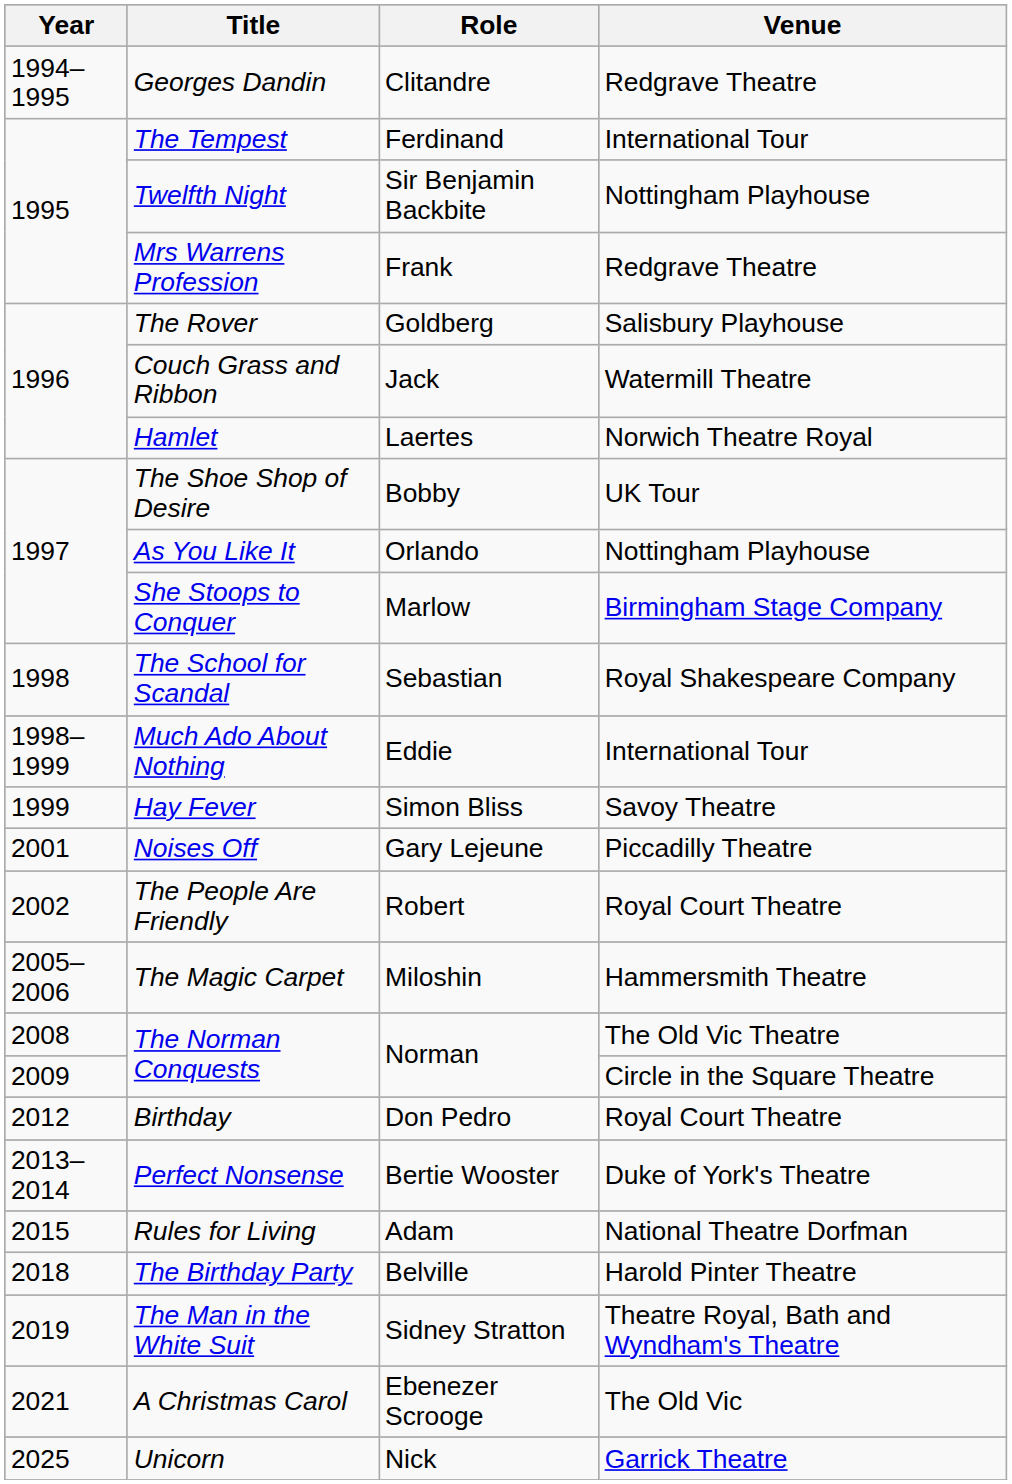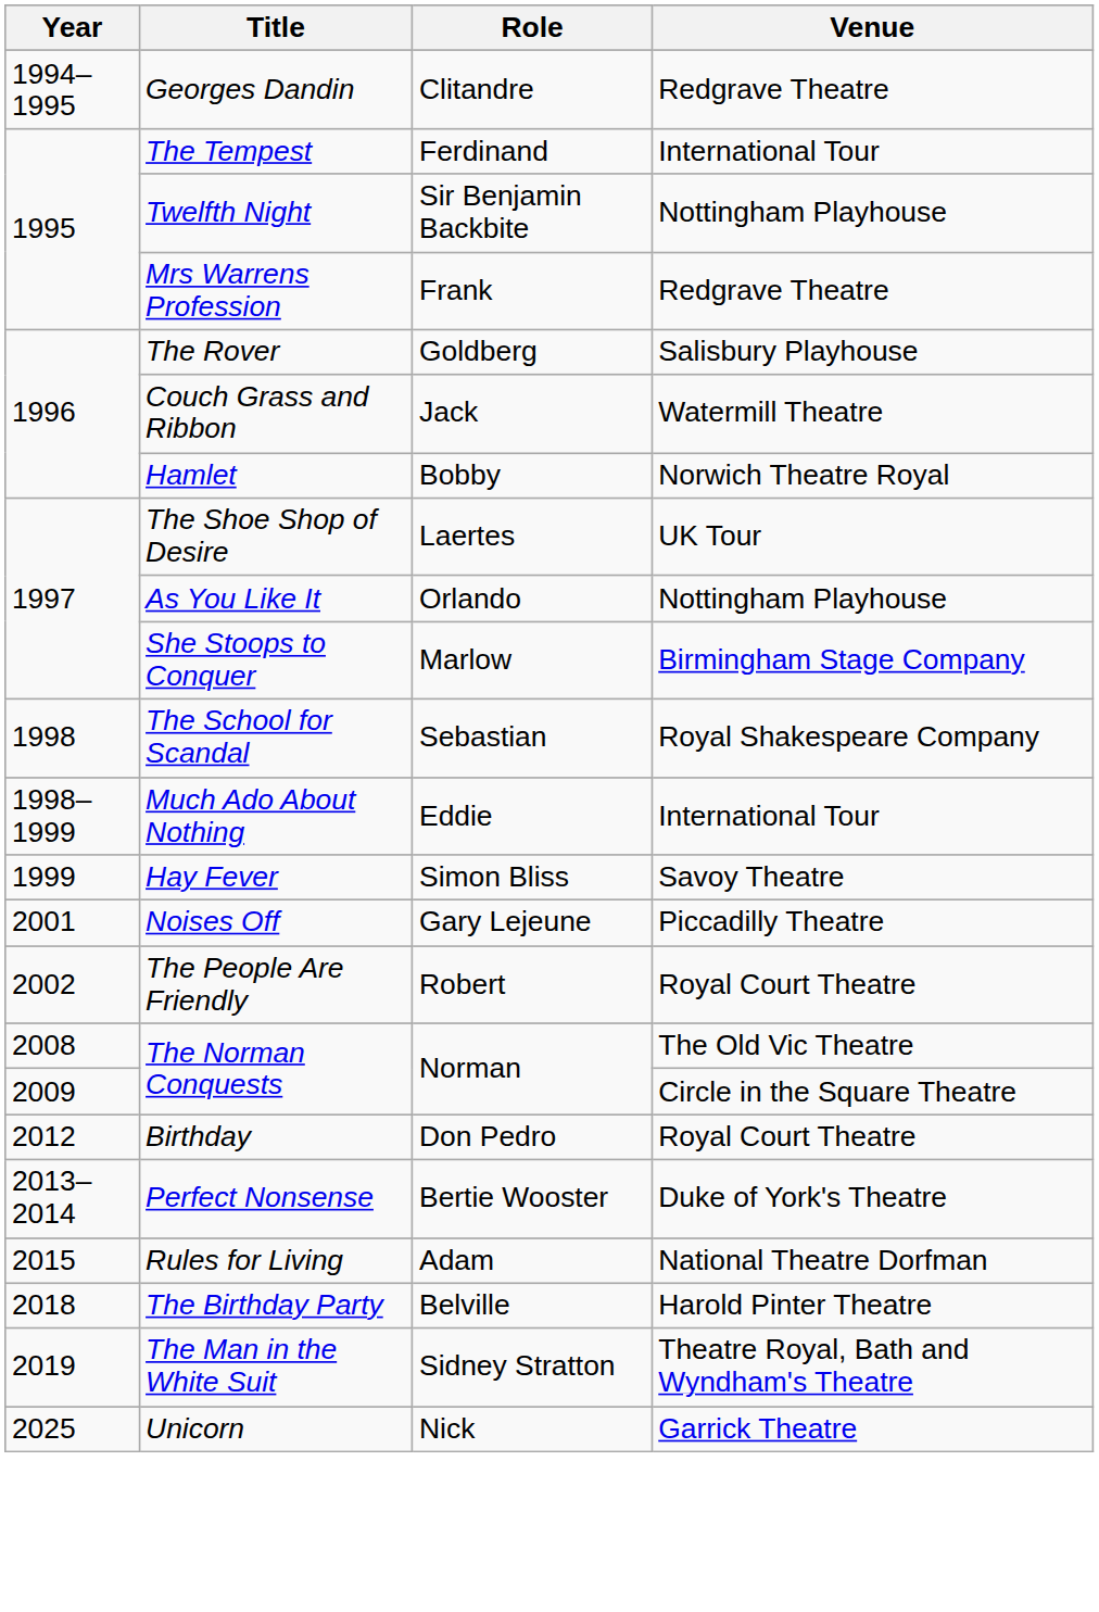Hamlet | Role: Laertes -> Bobby
The Shoe Shop of Desire | Role: Bobby -> Laertes
- row: 2005–2006 | The Magic Carpet | Miloshin | Hammersmith Theatre
- row: 2021 | A Christmas Carol | Ebenezer Scrooge | The Old Vic
